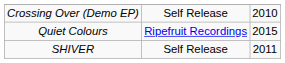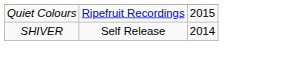- row: Crossing Over (Demo EP) | Self Release | 2010
SHIVER | column 3: 2011 -> 2014
